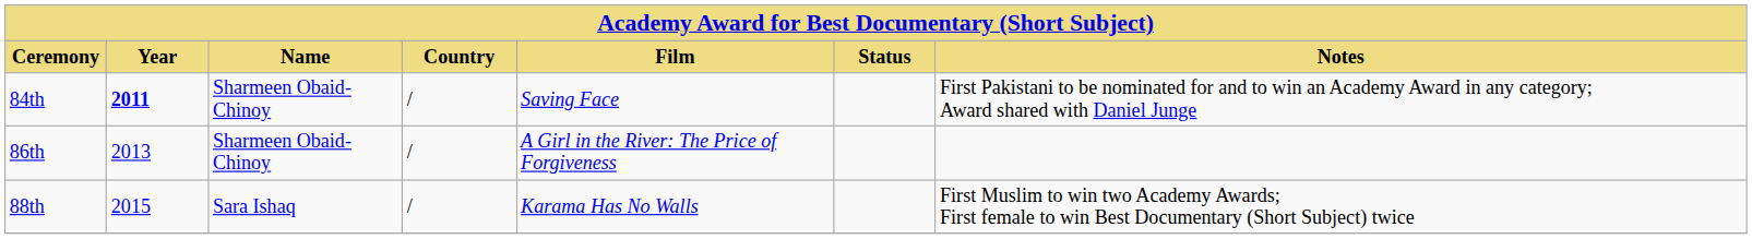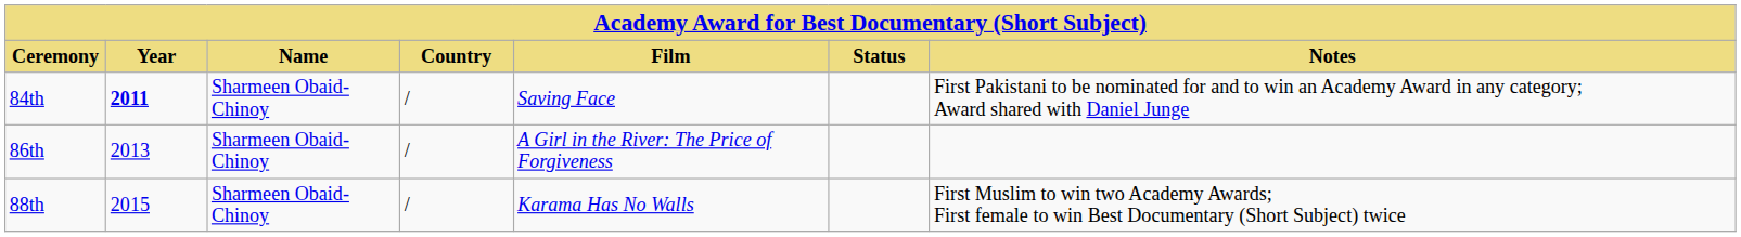88th | Name: Sara Ishaq -> Sharmeen Obaid-Chinoy
